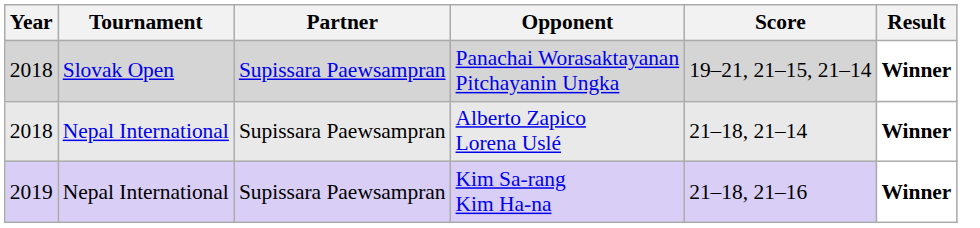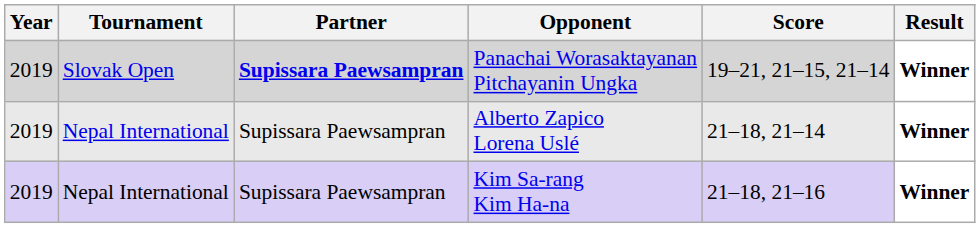Panachai Worasaktayanan Pitchayanin Ungka | Year: 2018 -> 2019
Panachai Worasaktayanan Pitchayanin Ungka | Partner: normal -> bold
Alberto Zapico Lorena Uslé | Year: 2018 -> 2019
